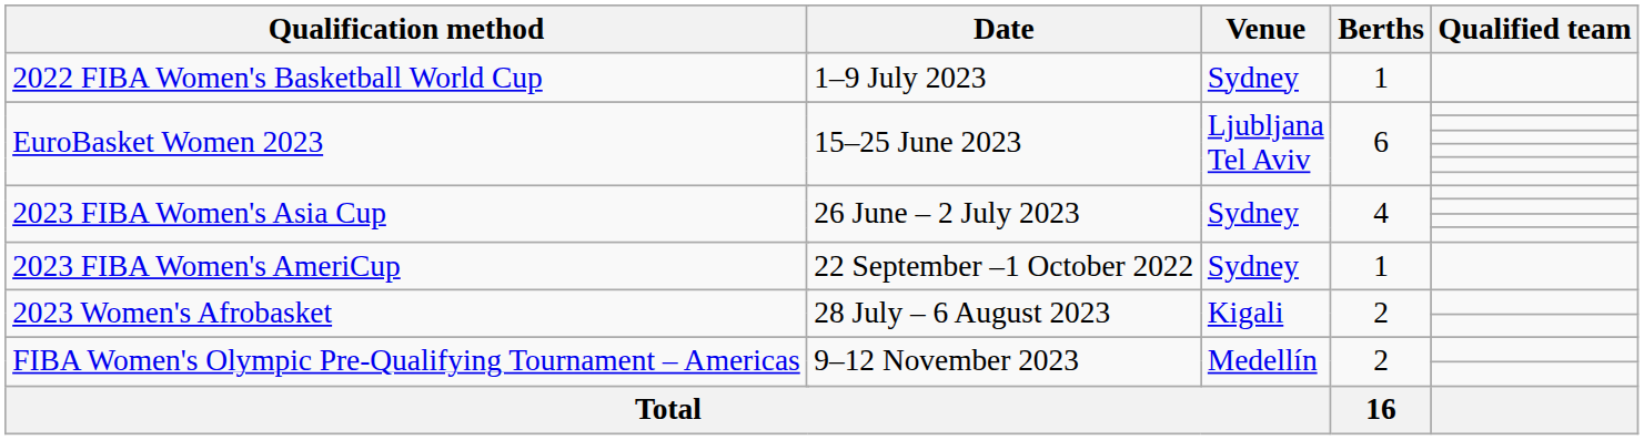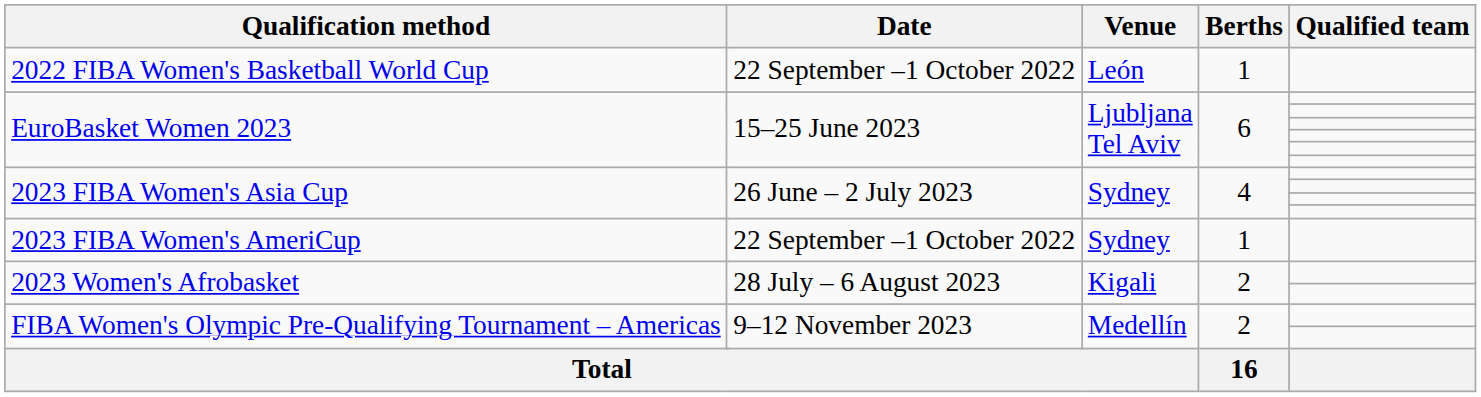2022 FIBA Women's Basketball World Cup | Date: 1–9 July 2023 -> 22 September –1 October 2022
2022 FIBA Women's Basketball World Cup | Venue: Sydney -> León
